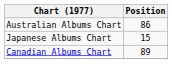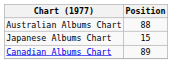Australian Albums Chart | Position: 86 -> 88
